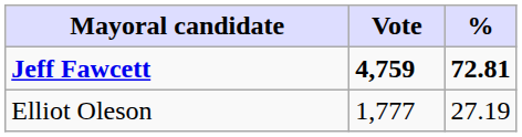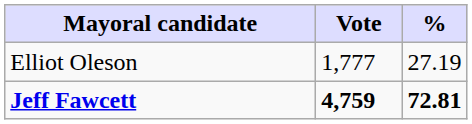rows swapped: Jeff Fawcett <-> Elliot Oleson
